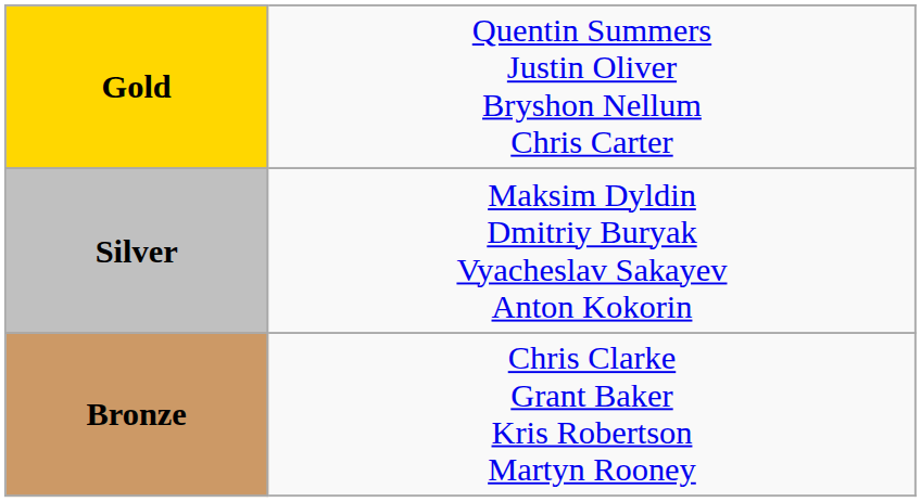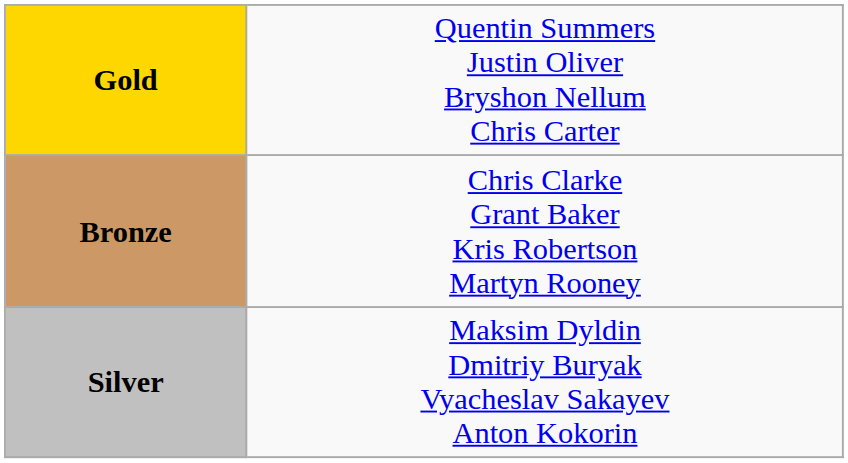rows swapped: Silver <-> Bronze
